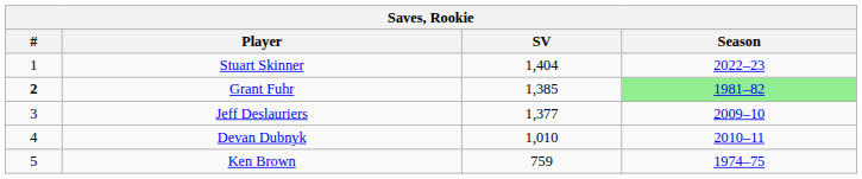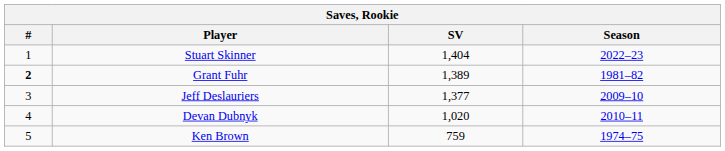Grant Fuhr | SV: 1,385 -> 1,389
Grant Fuhr | Season: lightgreen background -> no background
Devan Dubnyk | SV: 1,010 -> 1,020
